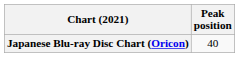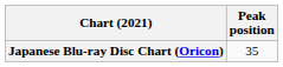Japanese Blu-ray Disc Chart (Oricon) | Peak position: 40 -> 35
